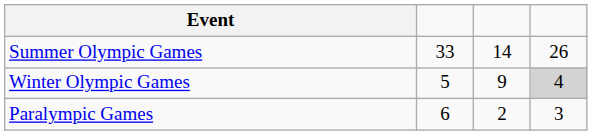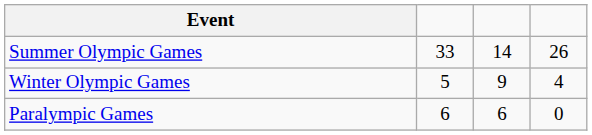Winter Olympic Games | column 4: lightgrey background -> no background
Paralympic Games | column 3: 2 -> 6
Paralympic Games | column 4: 3 -> 0
